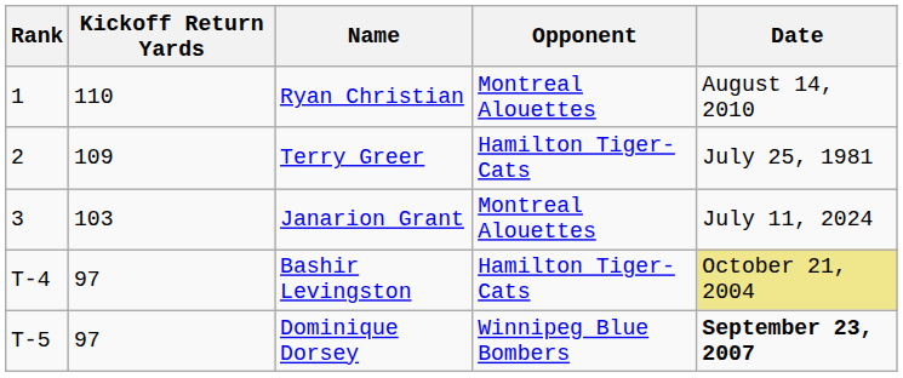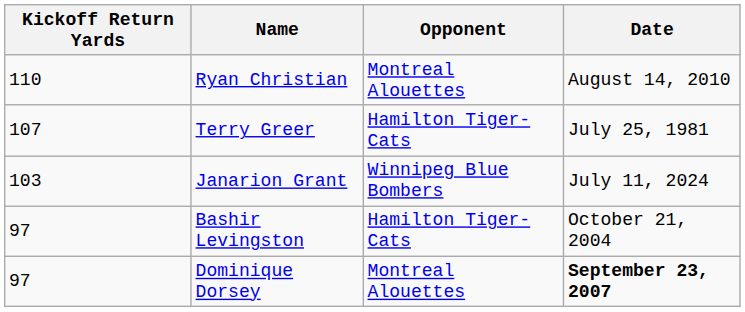- column: Rank | 1 | 2 | 3 | T-4 | T-5
Terry Greer | Kickoff Return Yards: 109 -> 107
Janarion Grant | Opponent: Montreal Alouettes -> Winnipeg Blue Bombers
Bashir Levingston | Date: khaki background -> no background
Dominique Dorsey | Opponent: Winnipeg Blue Bombers -> Montreal Alouettes
